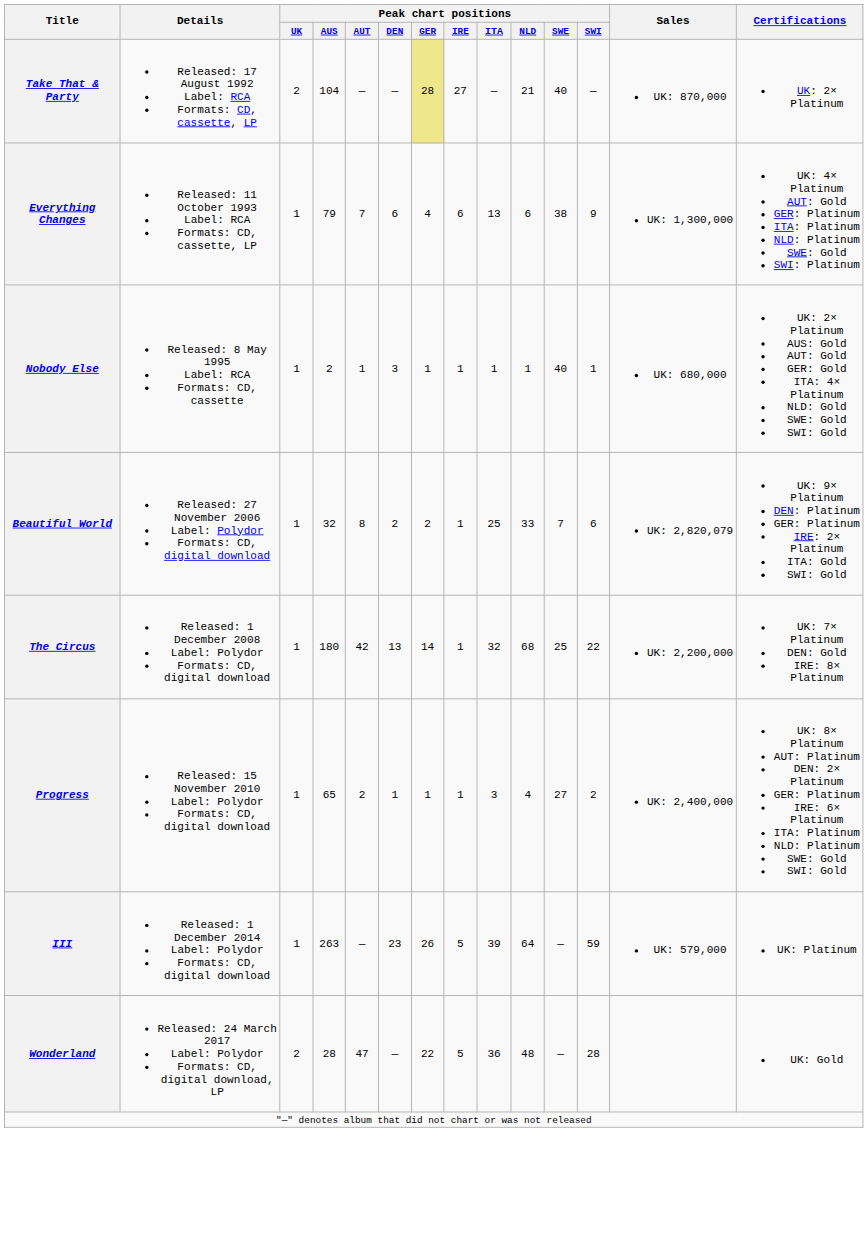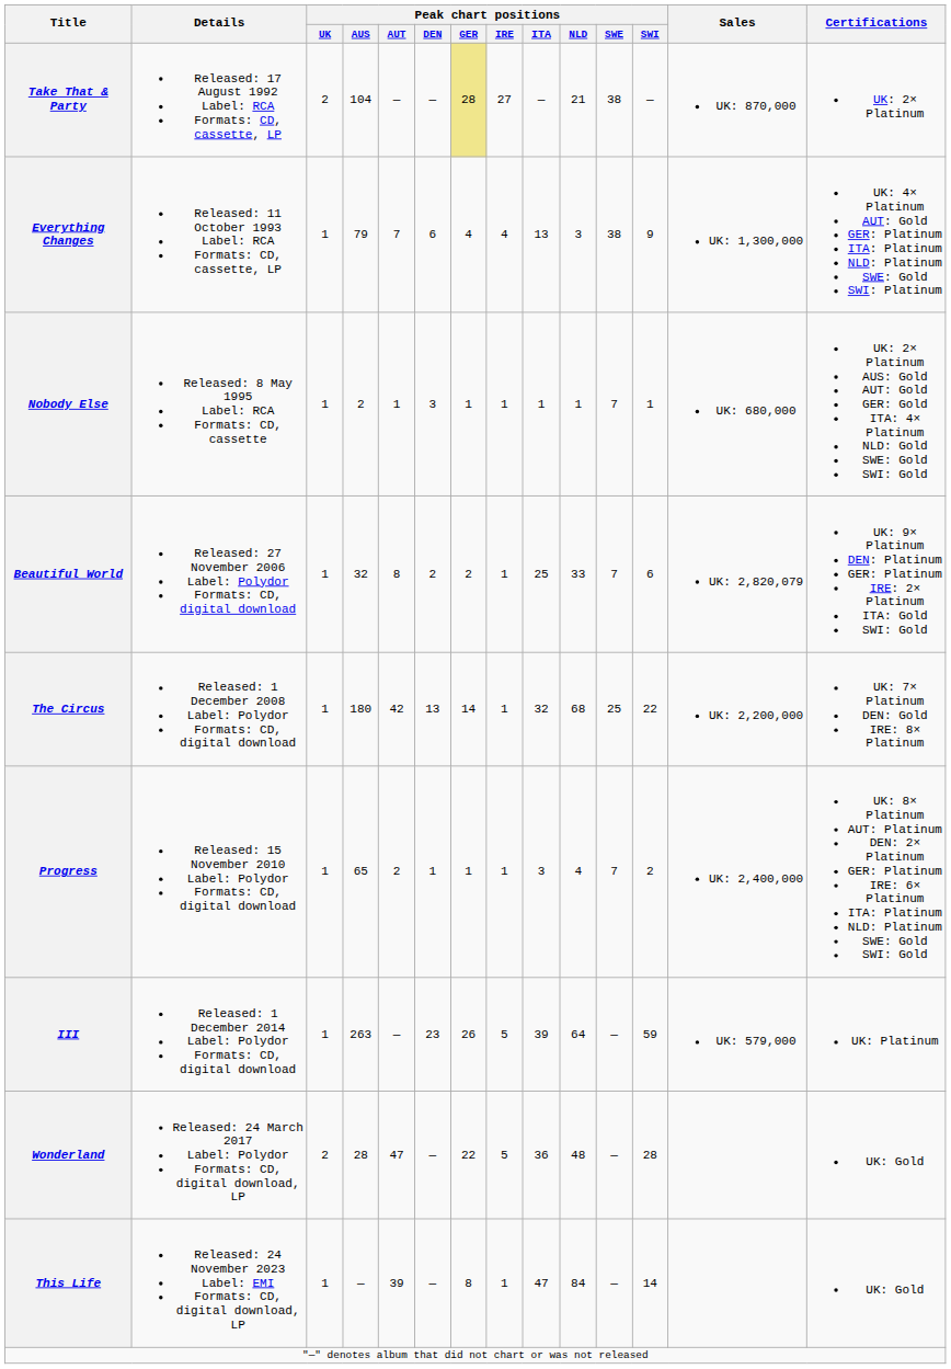Take That & Party | Peak chart positions / SWE: 40 -> 38
Everything Changes | Peak chart positions / IRE: 6 -> 4
Everything Changes | Peak chart positions / NLD: 6 -> 3
Nobody Else | Peak chart positions / SWE: 40 -> 7
Progress | Peak chart positions / SWE: 27 -> 7
+ row: This Life | Released: 24 November 2023 Label: EMI Formats: CD, digital download, LP | 1 | — | 39 | — | 8 | 1 | 47 | 84 | — | 14 | UK: Gold
